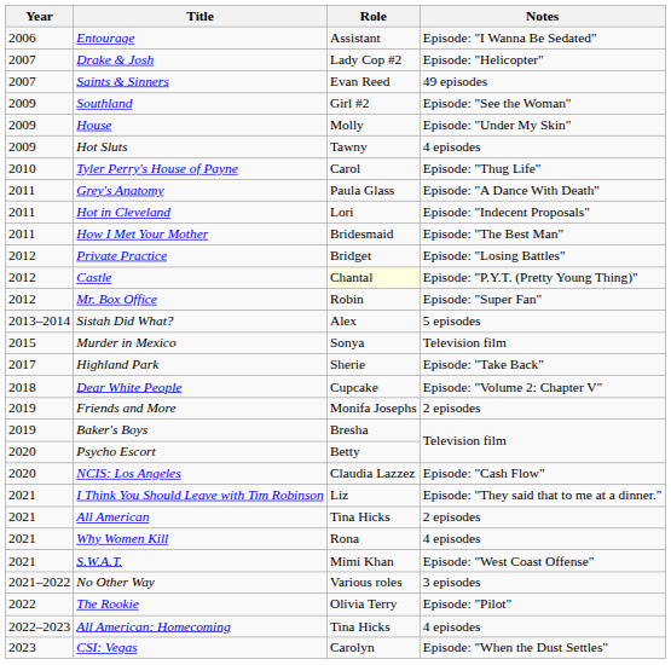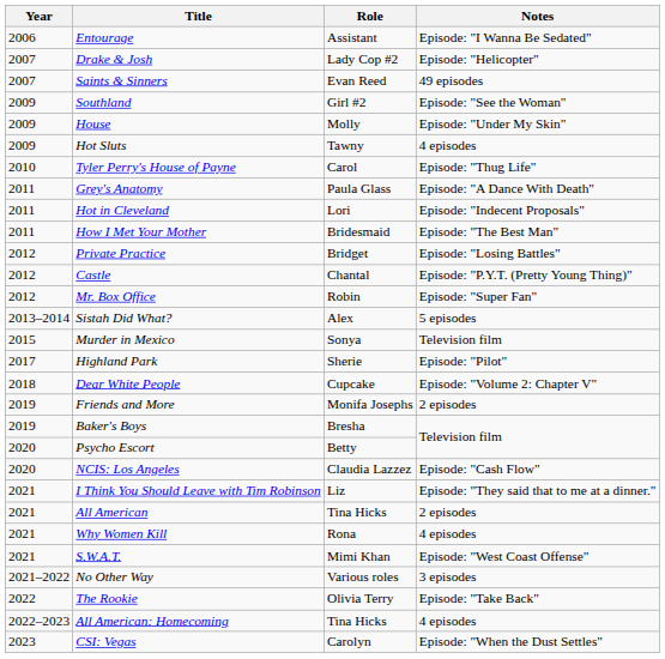Castle | Role: lightyellow background -> no background
Highland Park | Notes: Episode: "Take Back" -> Episode: "Pilot"
The Rookie | Notes: Episode: "Pilot" -> Episode: "Take Back"
